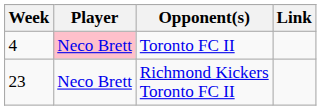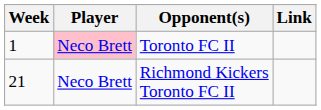Toronto FC II | Week: 4 -> 1
Richmond Kickers Toronto FC II | Week: 23 -> 21
